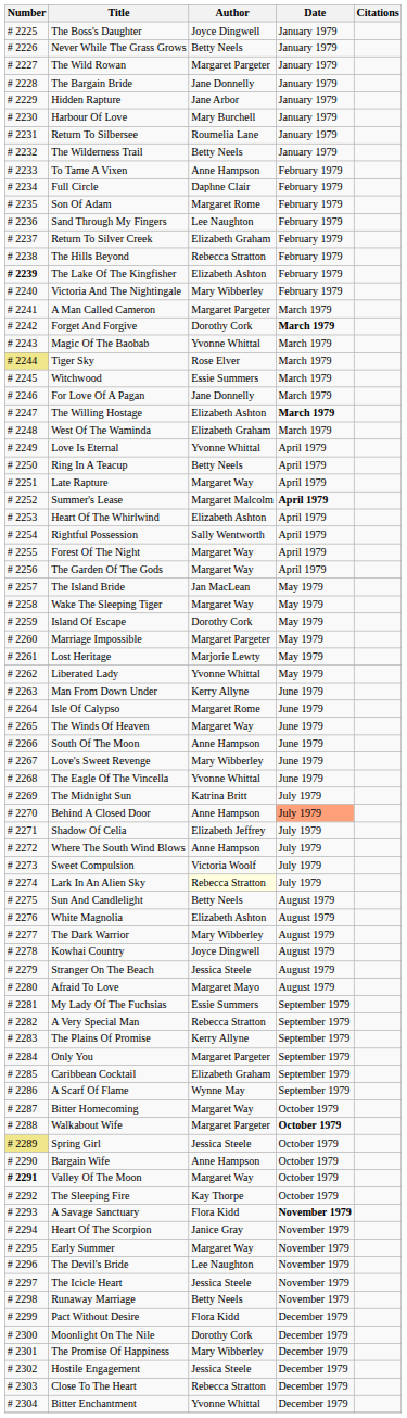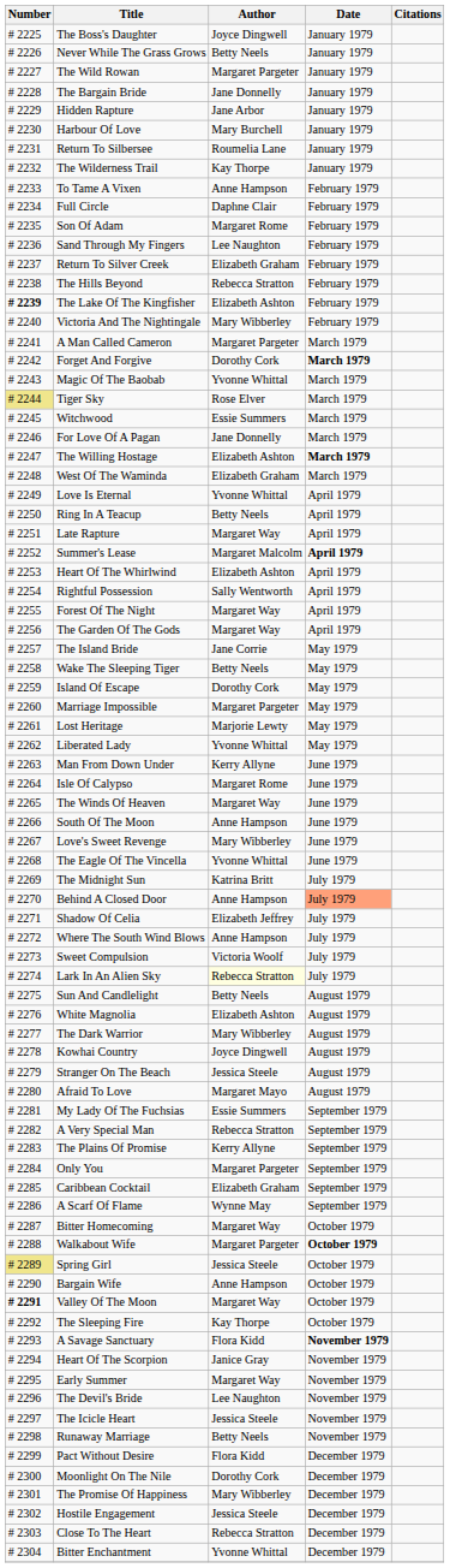The Wilderness Trail | Author: Betty Neels -> Kay Thorpe
The Island Bride | Author: Jan MacLean -> Jane Corrie
Wake The Sleeping Tiger | Author: Margaret Way -> Betty Neels
